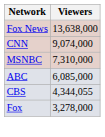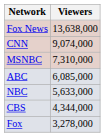+ row: NBC | 5,633,000
CBS | Viewers: 4,344,055 -> 4,344,000
